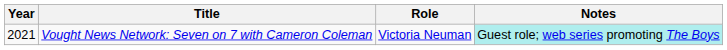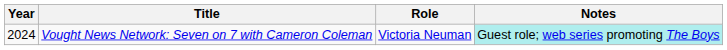Vought News Network: Seven on 7 with Cameron Coleman | Year: 2021 -> 2024
